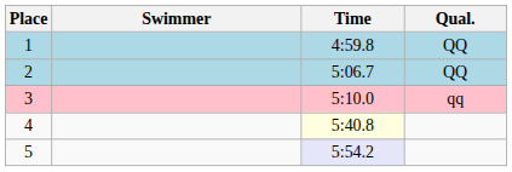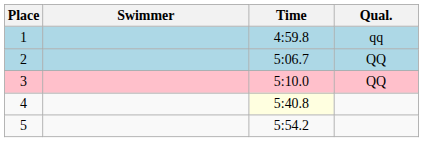1 | Qual.: QQ -> qq
3 | Qual.: qq -> QQ
5 | Time: lavender background -> no background
